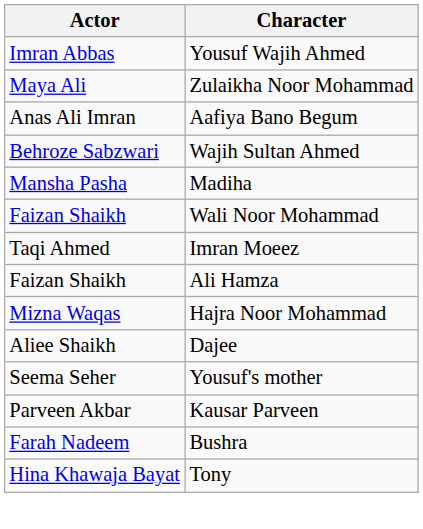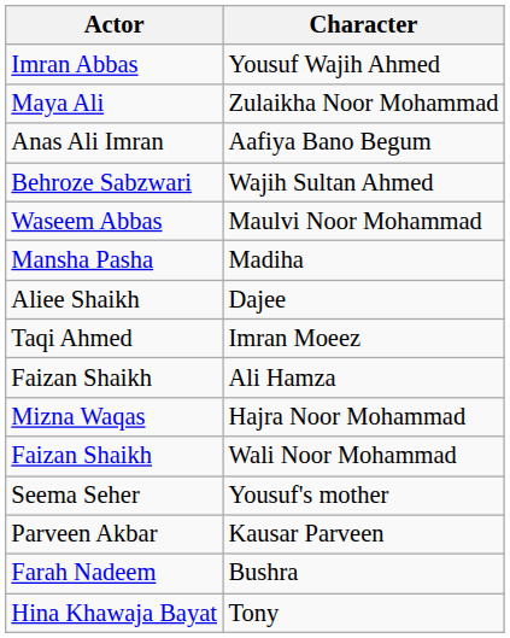+ row: Waseem Abbas | Maulvi Noor Mohammad
rows swapped: Dajee <-> Wali Noor Mohammad
